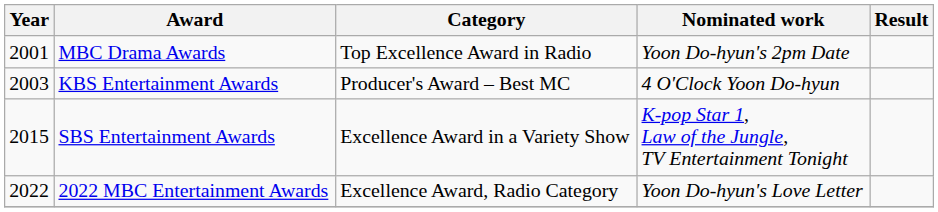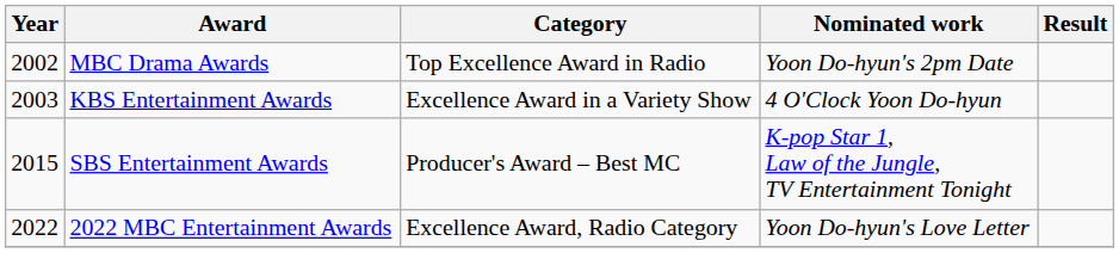MBC Drama Awards | Year: 2001 -> 2002
KBS Entertainment Awards | Category: Producer's Award – Best MC -> Excellence Award in a Variety Show
SBS Entertainment Awards | Category: Excellence Award in a Variety Show -> Producer's Award – Best MC
